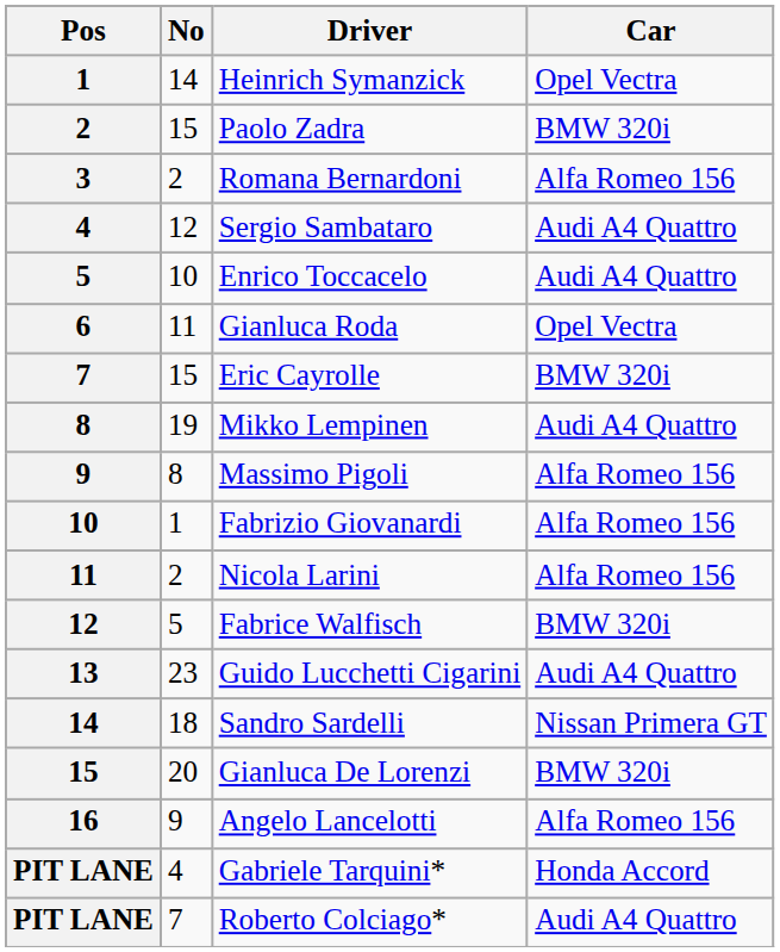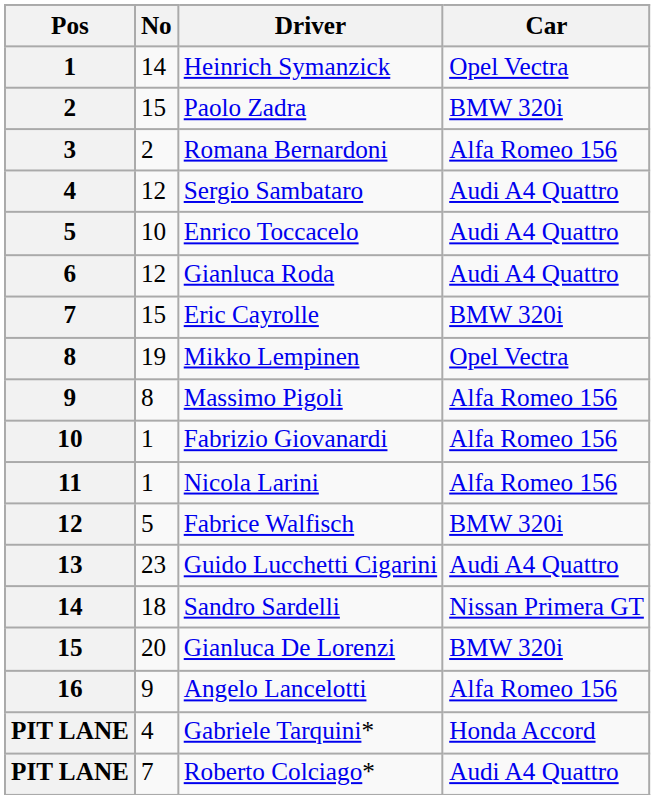Gianluca Roda | No: 11 -> 12
Gianluca Roda | Car: Opel Vectra -> Audi A4 Quattro
Mikko Lempinen | Car: Audi A4 Quattro -> Opel Vectra
Nicola Larini | No: 2 -> 1
